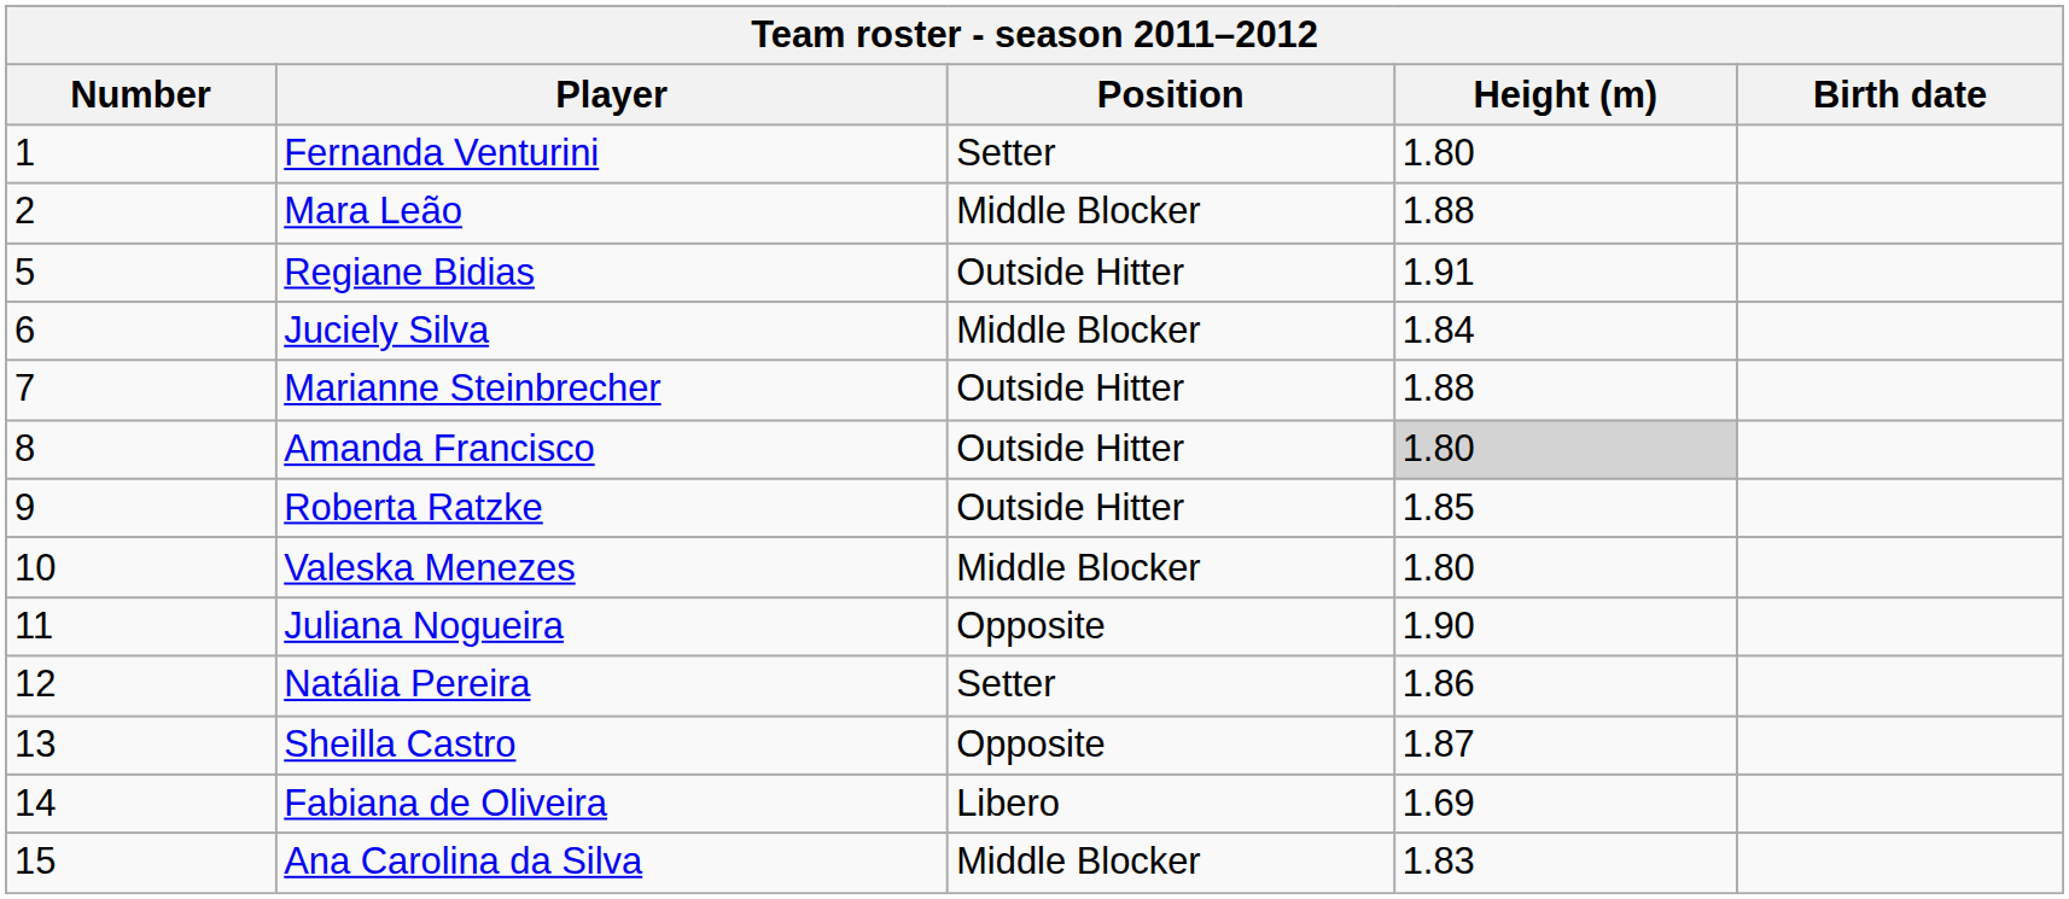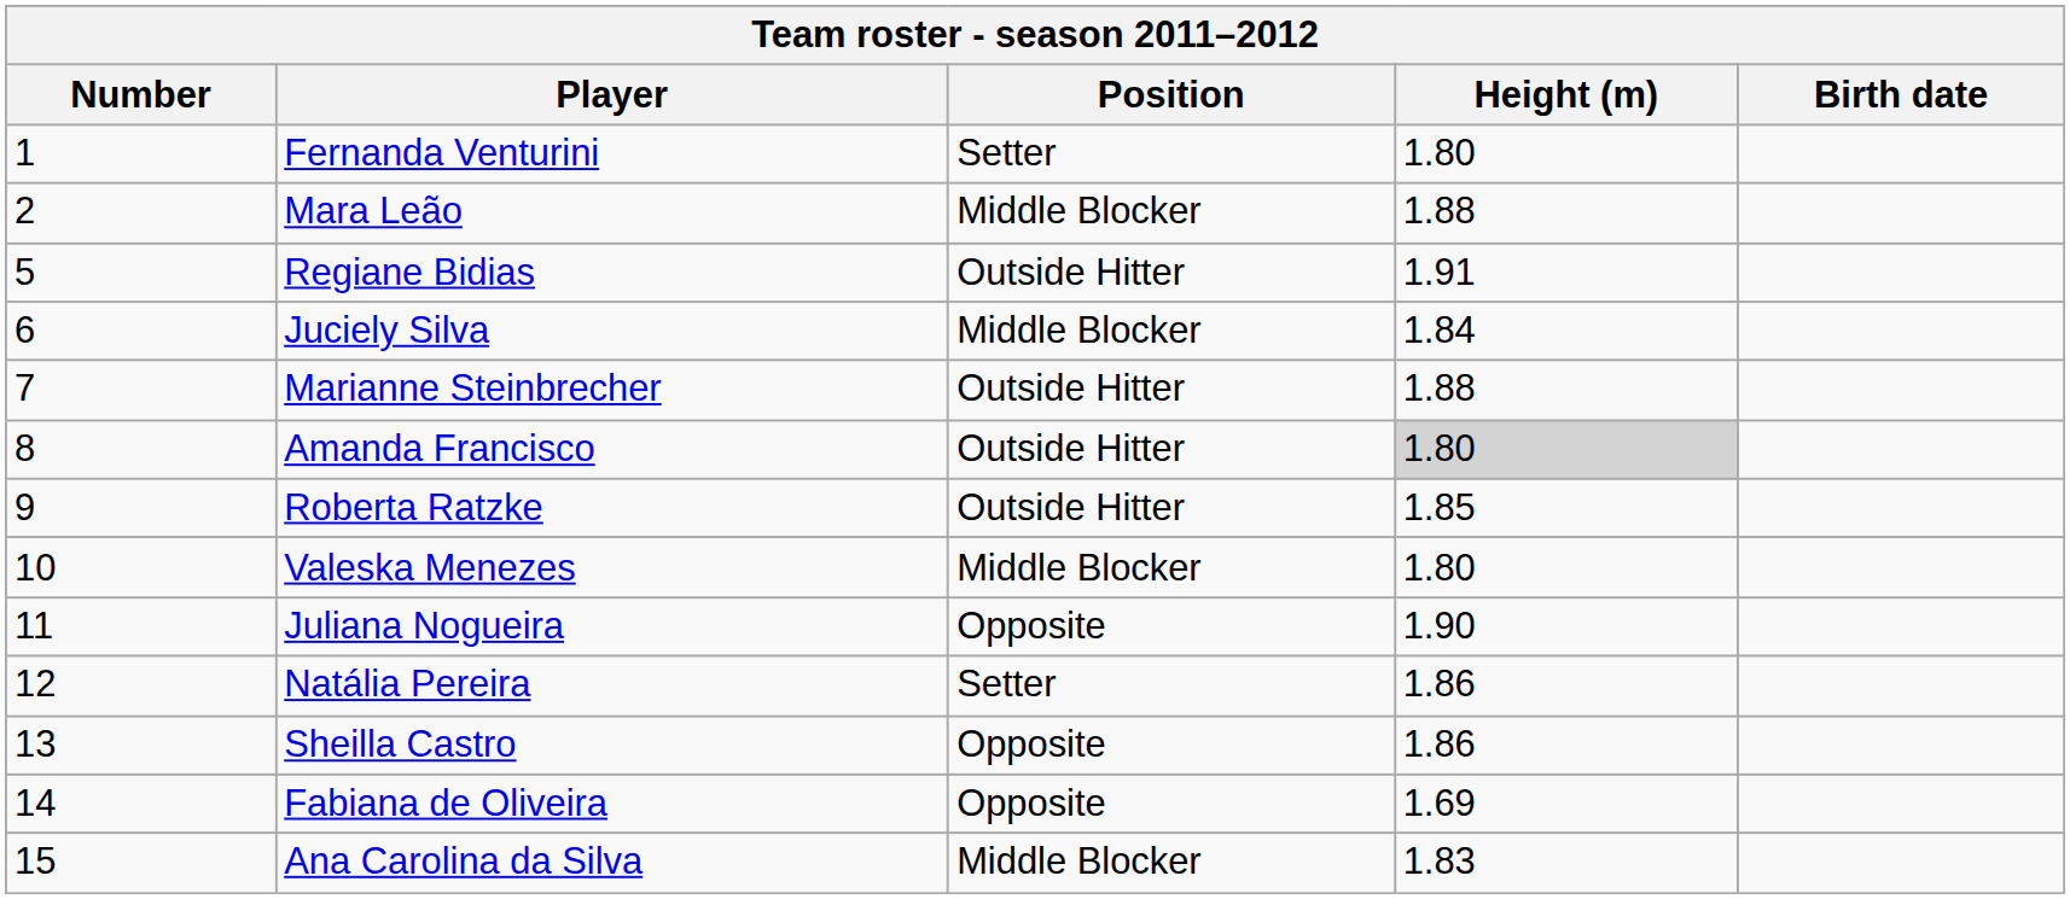Sheilla Castro | Height (m): 1.87 -> 1.86
Fabiana de Oliveira | Position: Libero -> Opposite
